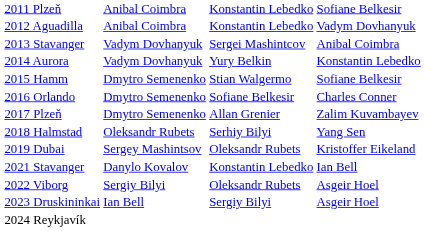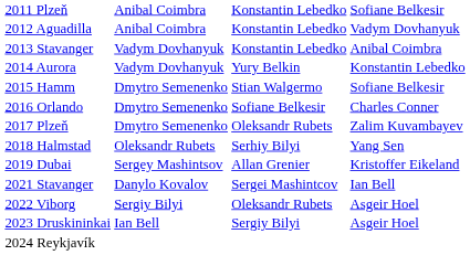2013 Stavanger | column 3: Sergei Mashintcov -> Konstantin Lebedko
2017 Plzeň | column 3: Allan Grenier -> Oleksandr Rubets
2019 Dubai | column 3: Oleksandr Rubets -> Allan Grenier
2021 Stavanger | column 3: Konstantin Lebedko -> Sergei Mashintcov
